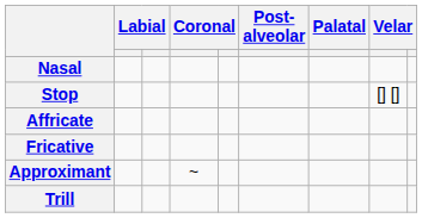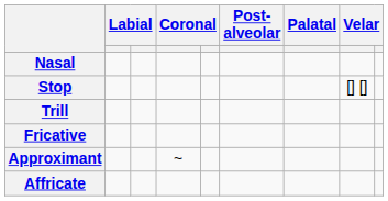rows swapped: Affricate <-> Trill
